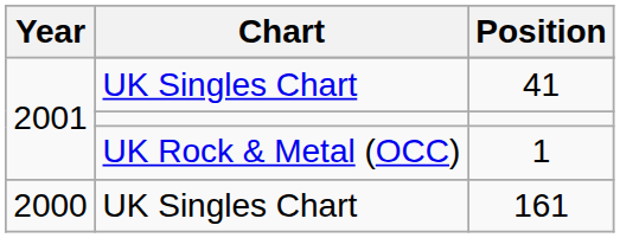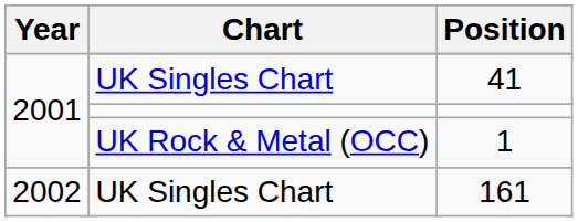161 | Year: 2000 -> 2002
